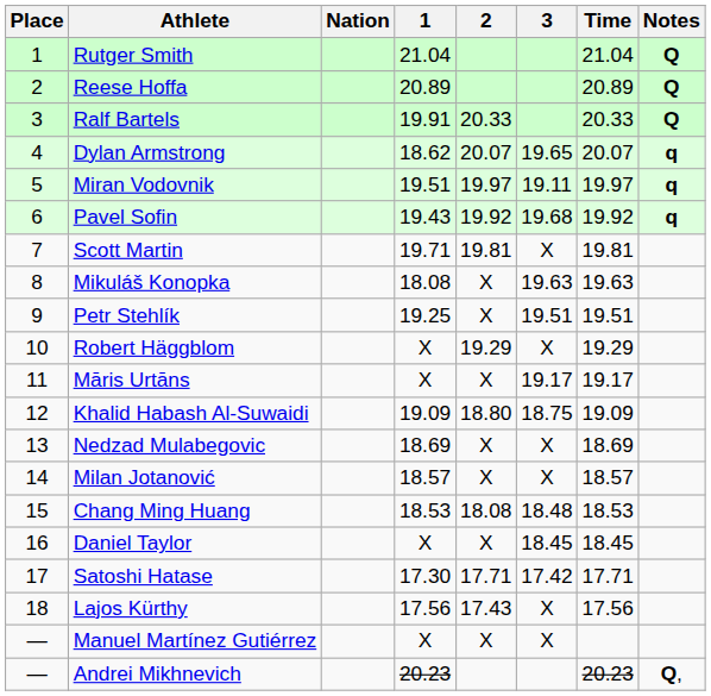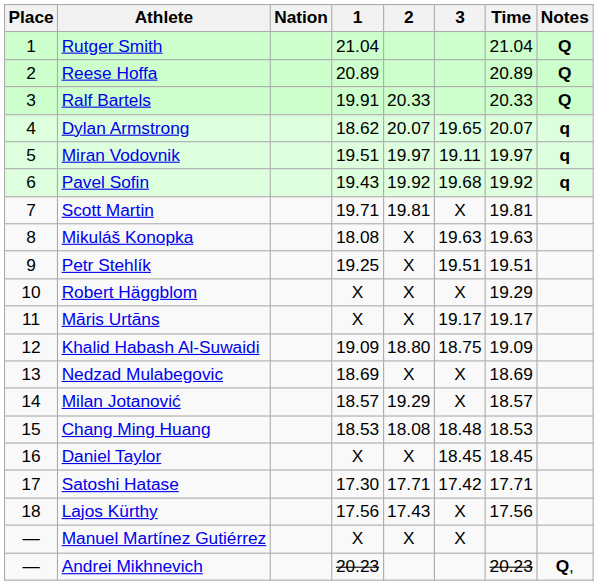Robert Häggblom | 2: 19.29 -> X
Milan Jotanović | 2: X -> 19.29
